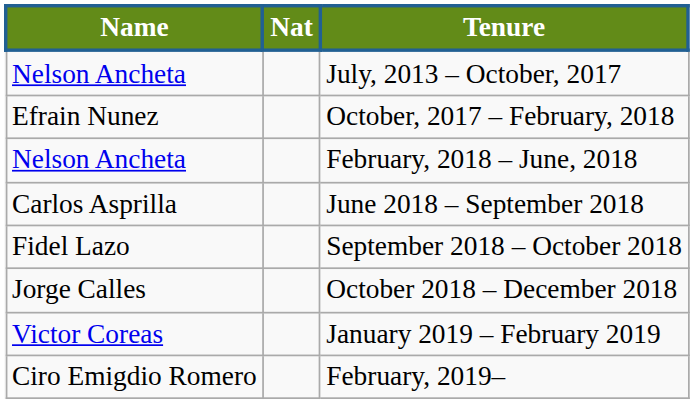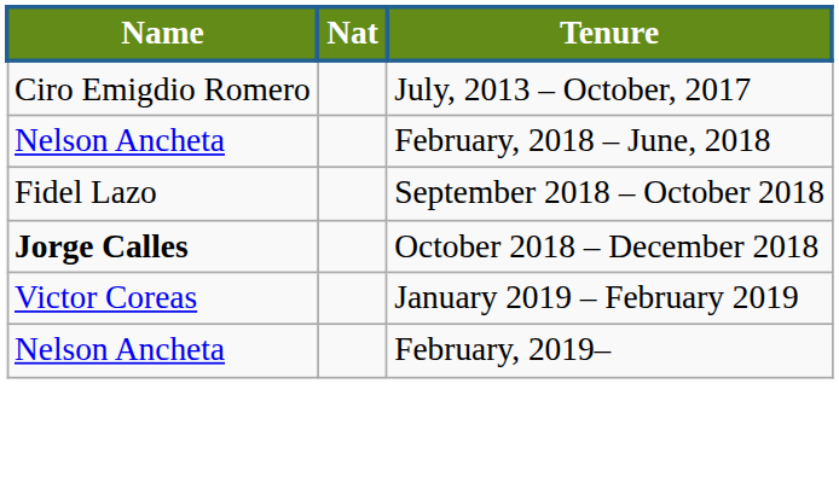July, 2013 – October, 2017 | Name: Nelson Ancheta -> Ciro Emigdio Romero
- row: Efrain Nunez | October, 2017 – February, 2018
- row: Carlos Asprilla | June 2018 – September 2018
October 2018 – December 2018 | Name: normal -> bold
February, 2019– | Name: Ciro Emigdio Romero -> Nelson Ancheta
